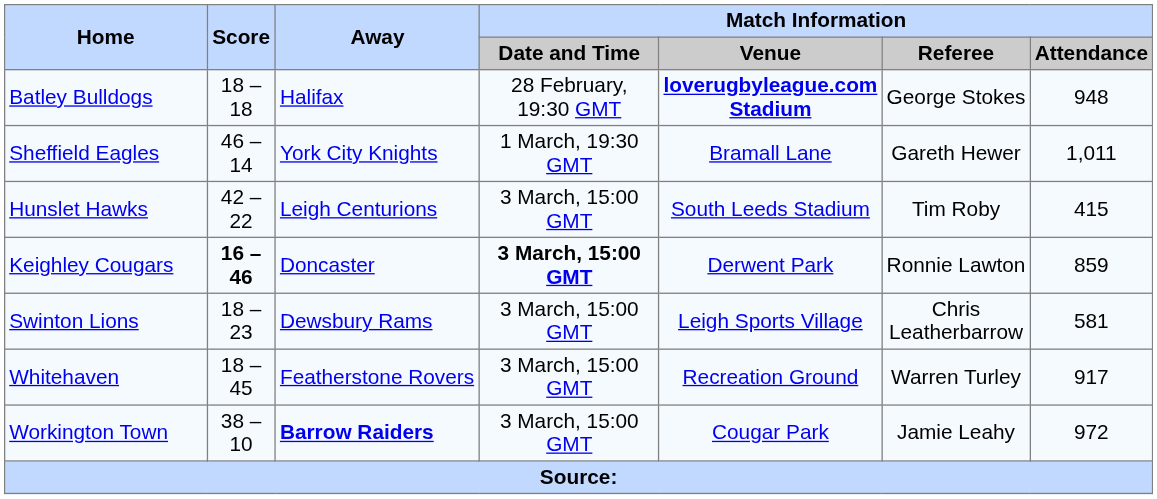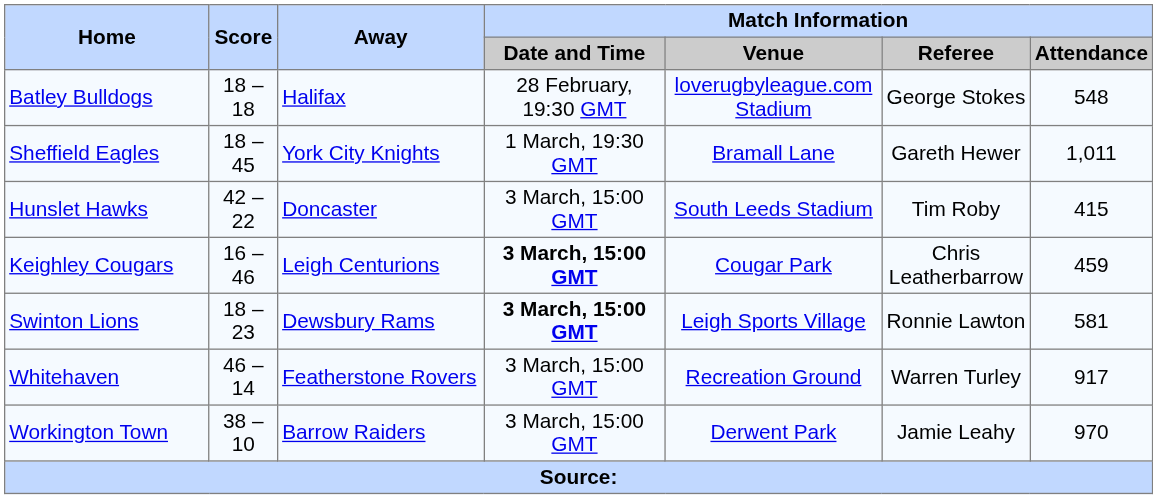Batley Bulldogs | Match Information / Venue: bold -> normal
Batley Bulldogs | Match Information / Attendance: 948 -> 548
Sheffield Eagles | Score: 46 – 14 -> 18 – 45
Hunslet Hawks | Away: Leigh Centurions -> Doncaster
Keighley Cougars | Score: bold -> normal
Keighley Cougars | Away: Doncaster -> Leigh Centurions
Keighley Cougars | Match Information / Venue: Derwent Park -> Cougar Park
Keighley Cougars | Match Information / Referee: Ronnie Lawton -> Chris Leatherbarrow
Keighley Cougars | Match Information / Attendance: 859 -> 459
Swinton Lions | Match Information / Date and Time: normal -> bold
Swinton Lions | Match Information / Referee: Chris Leatherbarrow -> Ronnie Lawton
Whitehaven | Score: 18 – 45 -> 46 – 14
Workington Town | Away: bold -> normal
Workington Town | Match Information / Venue: Cougar Park -> Derwent Park
Workington Town | Match Information / Attendance: 972 -> 970
